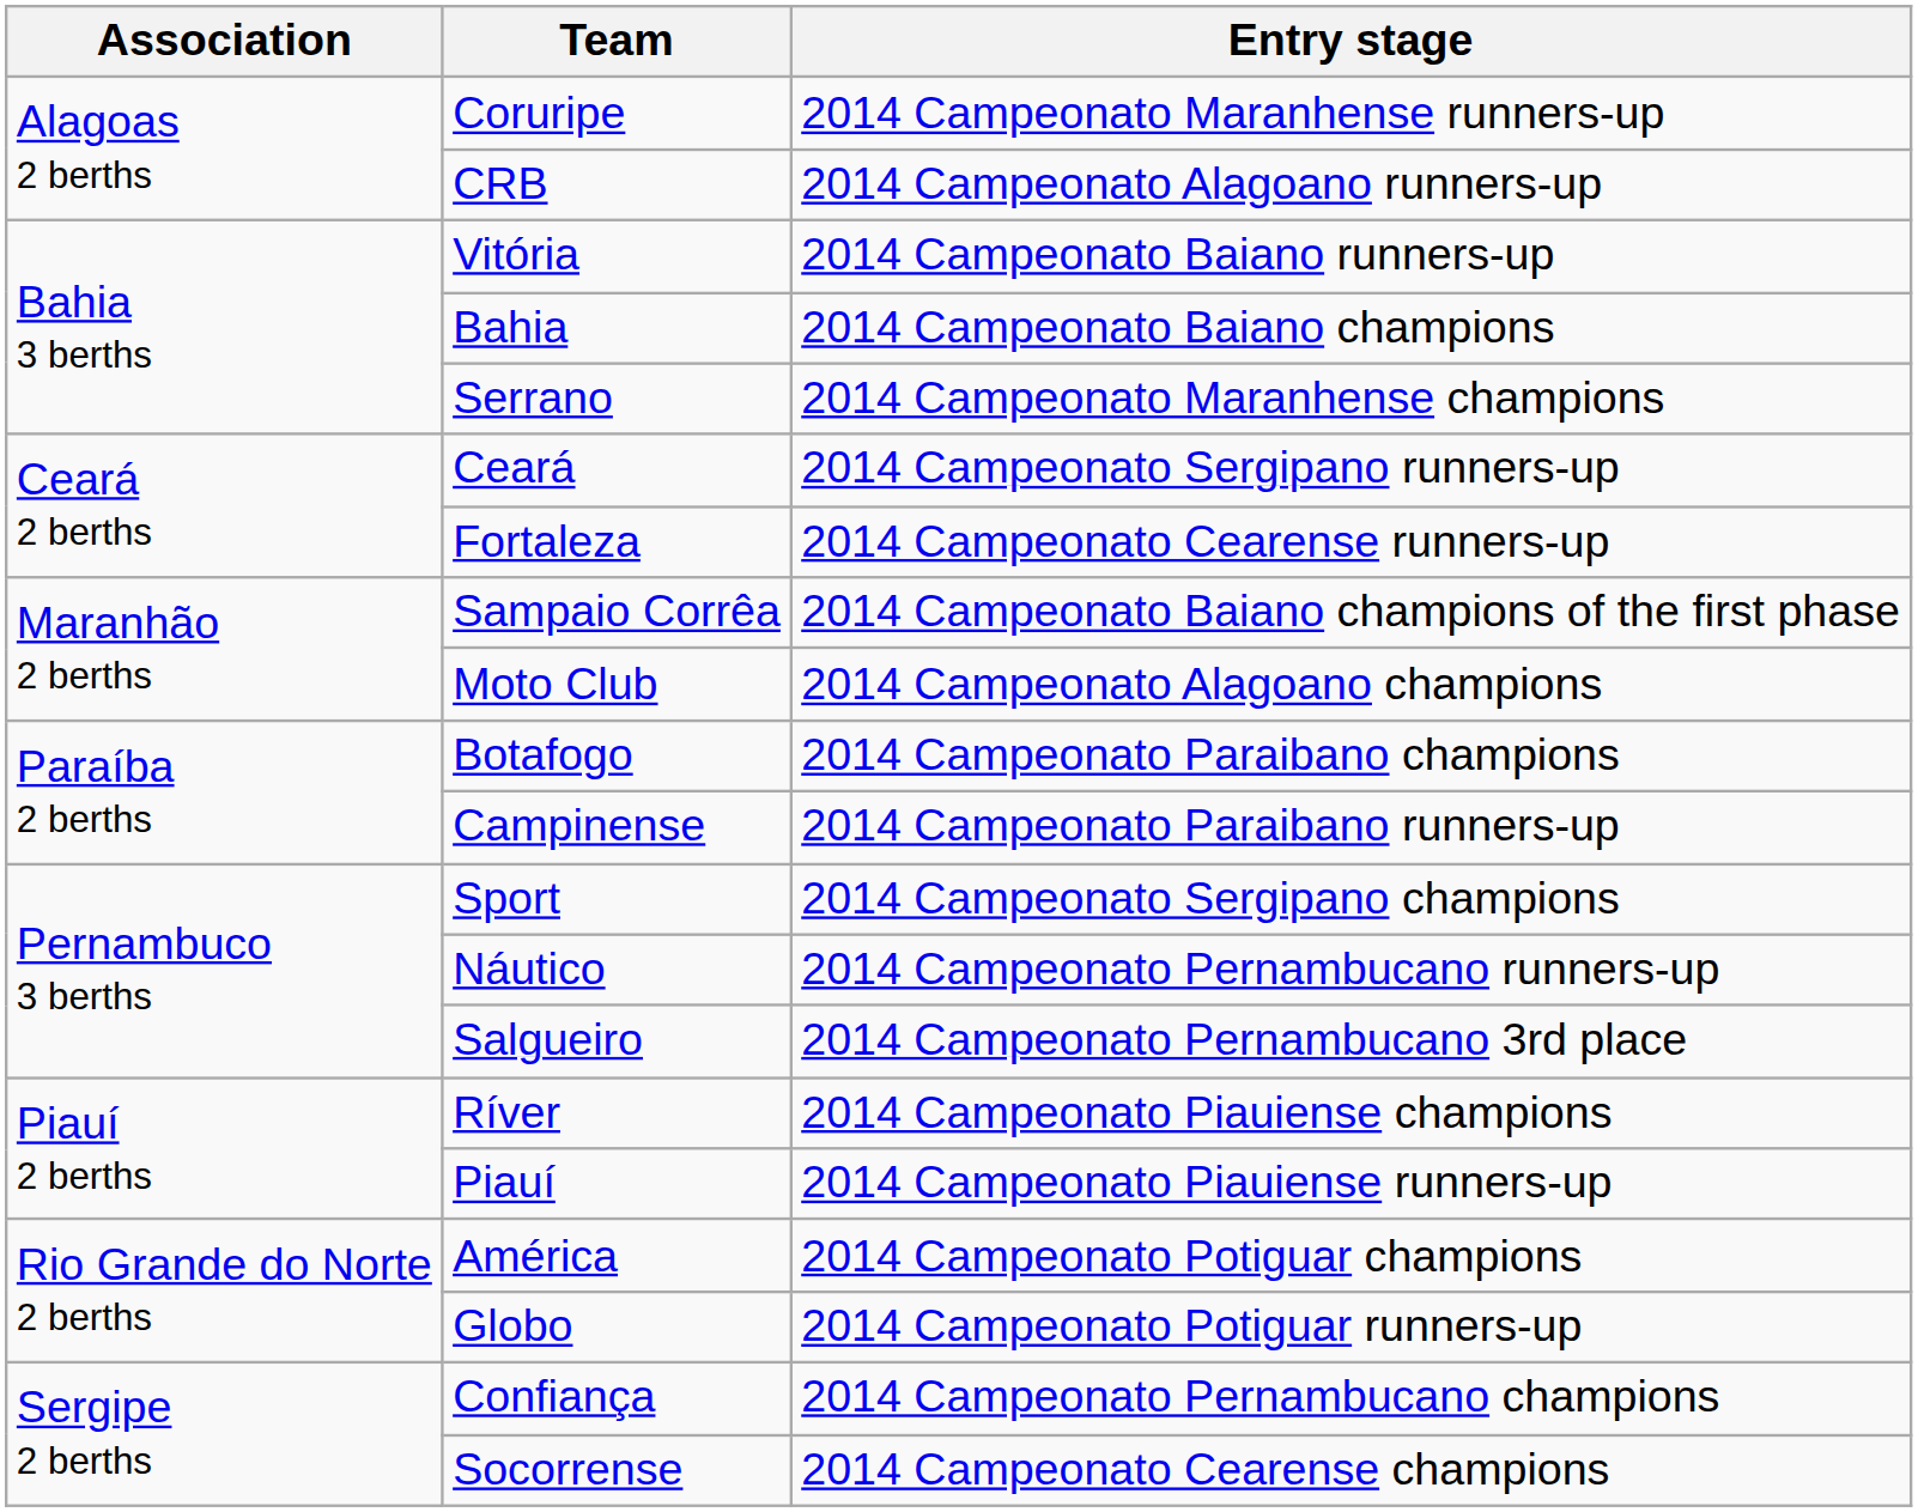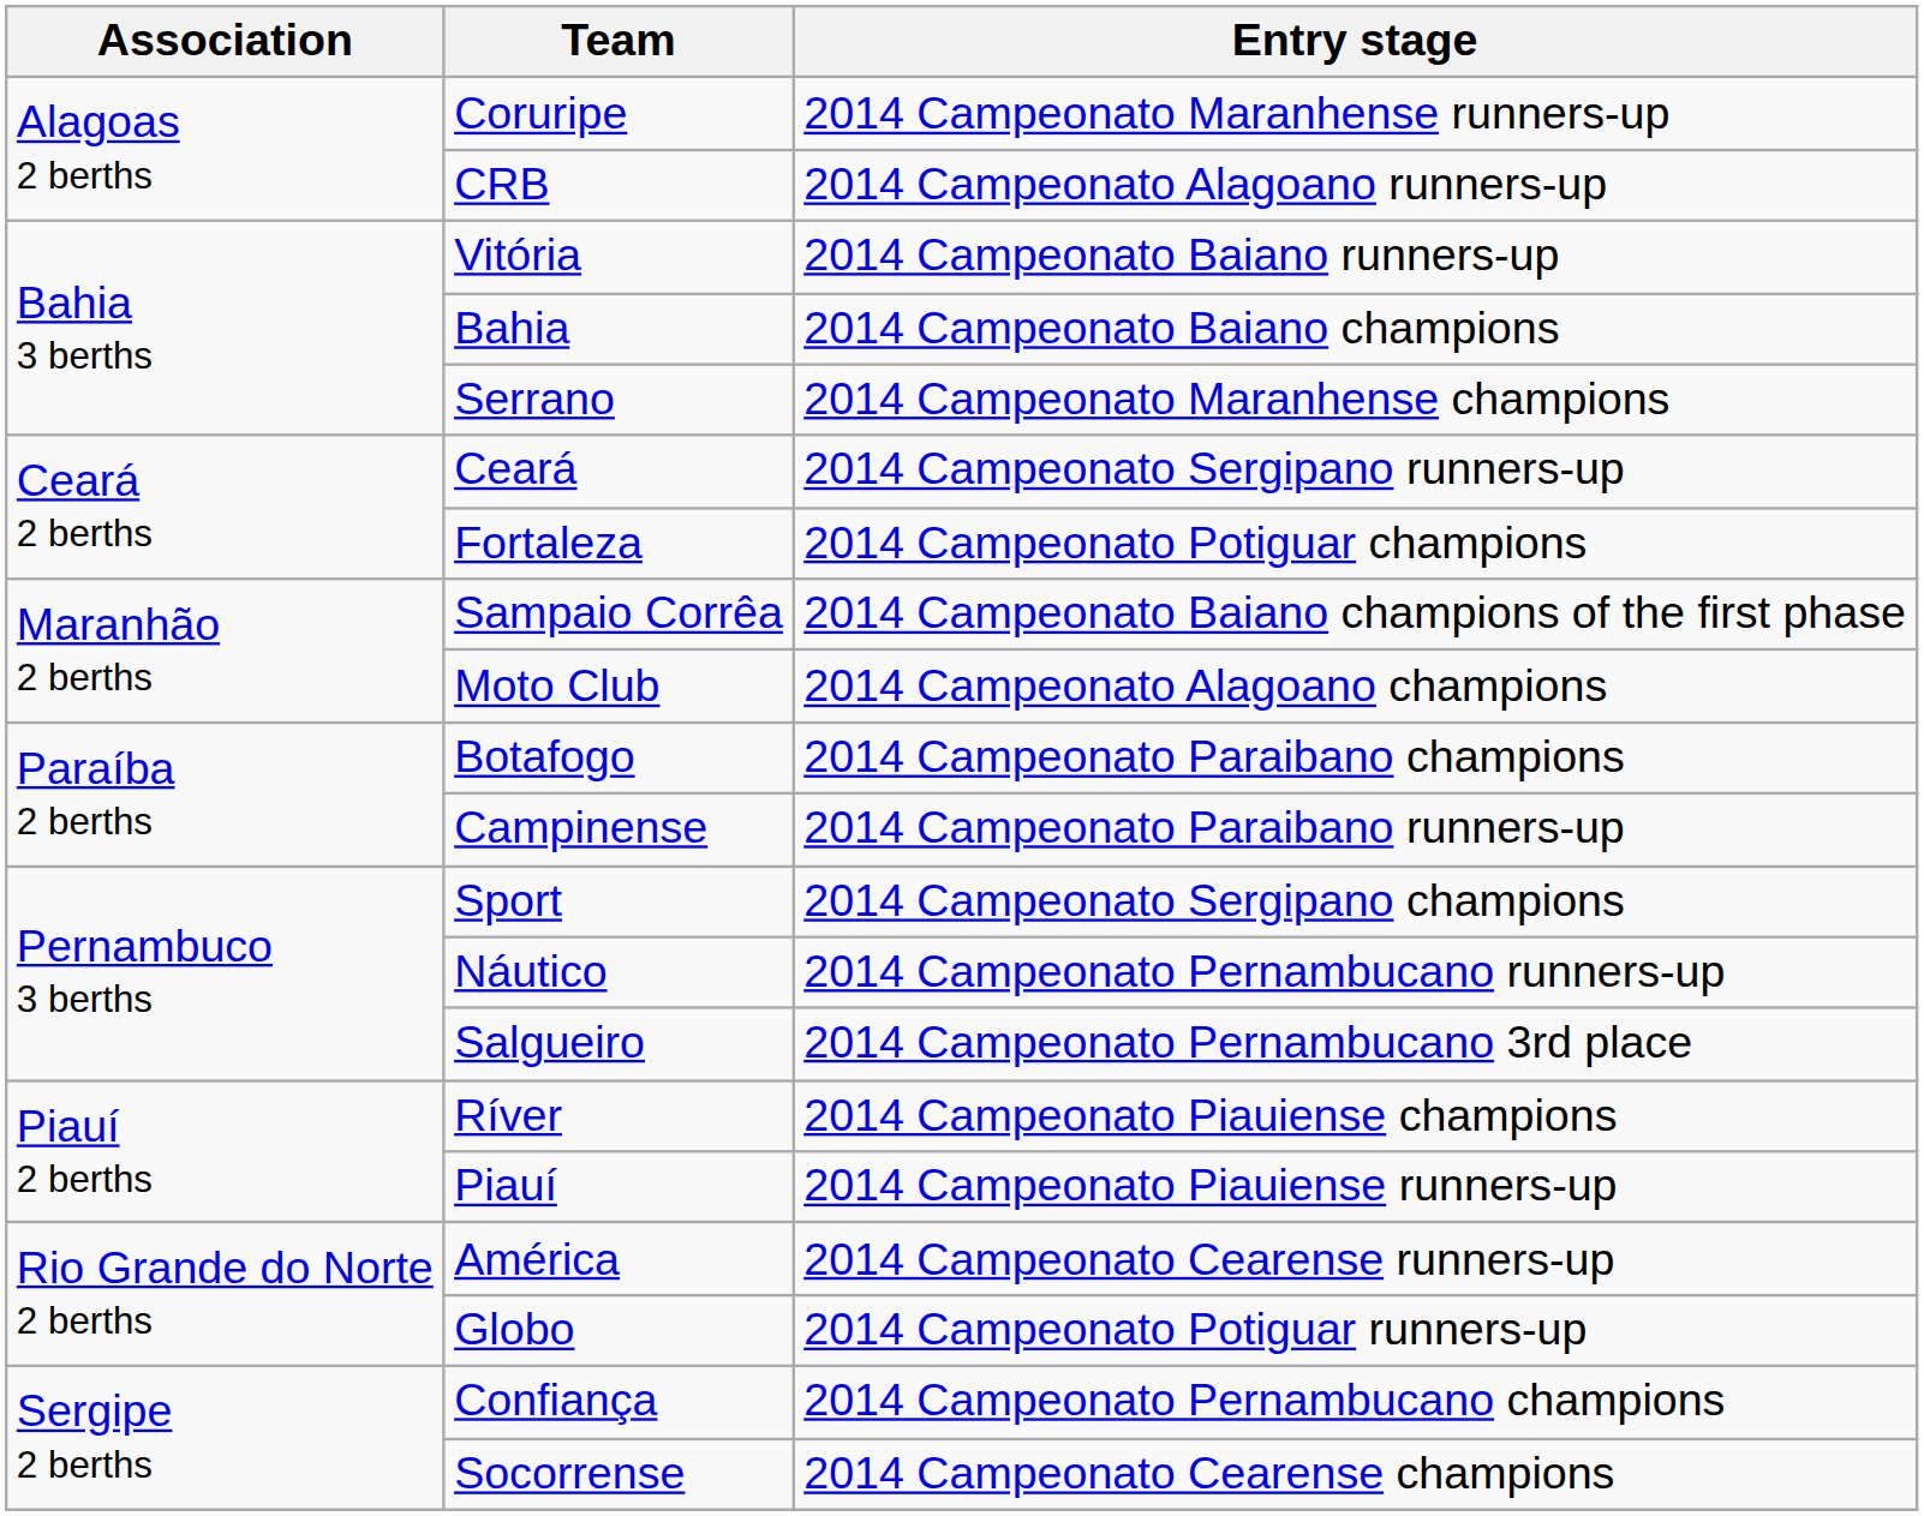Fortaleza | Entry stage: 2014 Campeonato Cearense runners-up -> 2014 Campeonato Potiguar champions
América | Entry stage: 2014 Campeonato Potiguar champions -> 2014 Campeonato Cearense runners-up
